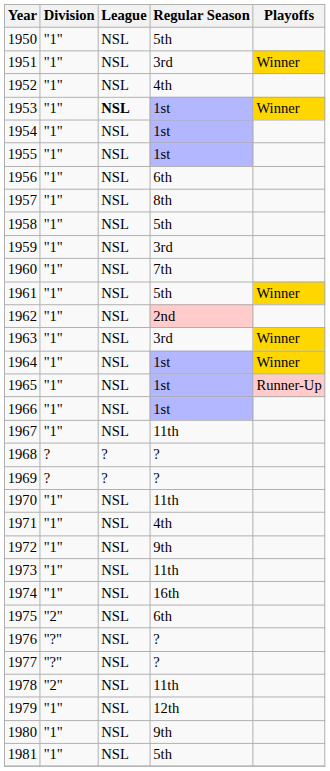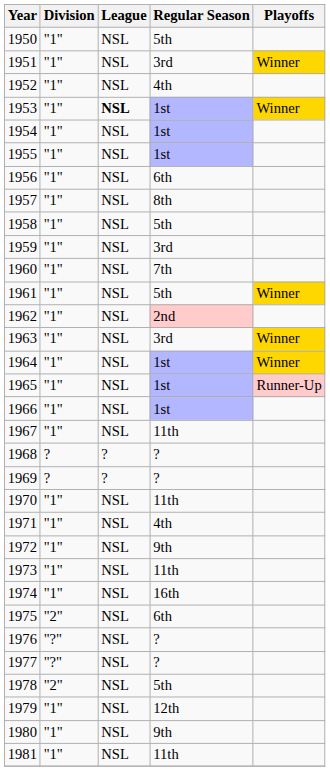1978 | Regular Season: 11th -> 5th
1981 | Regular Season: 5th -> 11th
